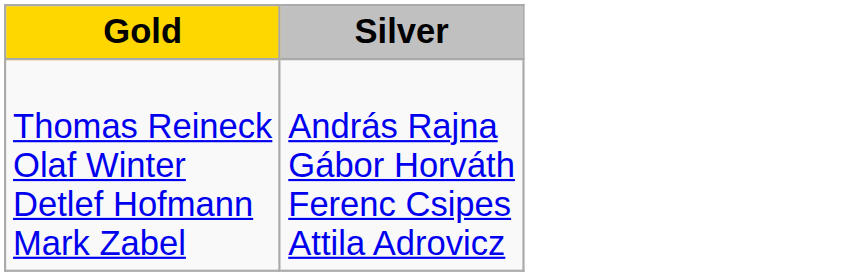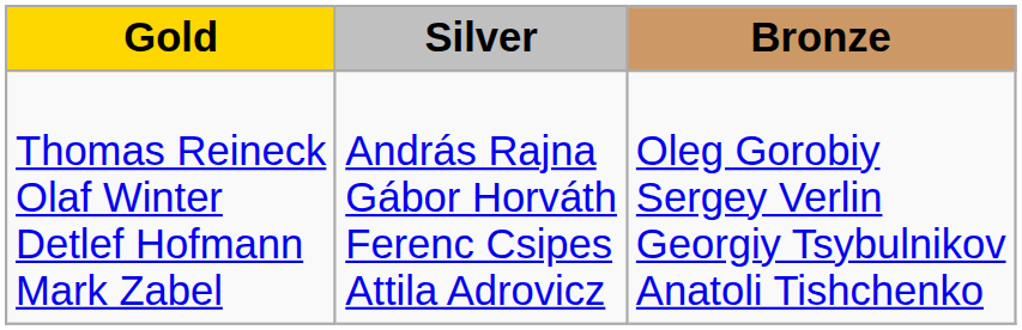+ column: Bronze | Oleg Gorobiy Sergey Verlin Georgiy Tsybulnikov Anatoli Tishchenko
